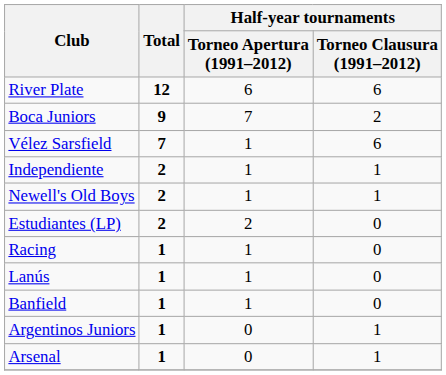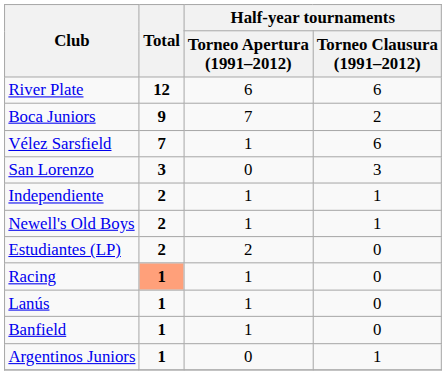+ row: San Lorenzo | 3 | 0 | 3
Racing | Total: no background -> lightsalmon background
- row: Arsenal | 1 | 0 | 1
